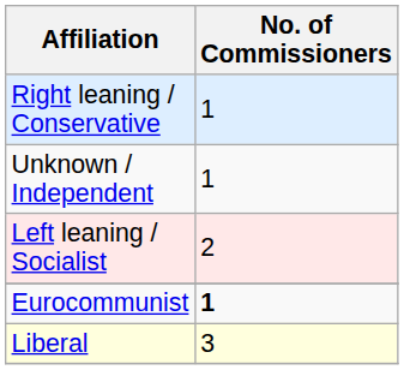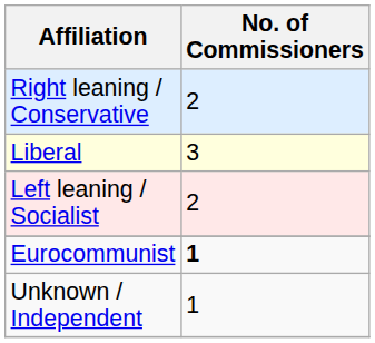Right leaning / Conservative | No. of Commissioners: 1 -> 2
rows swapped: Liberal <-> Unknown / Independent
